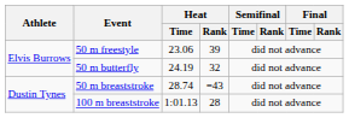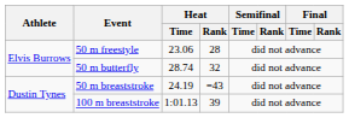50 m freestyle | Heat / Rank: 39 -> 28
50 m butterfly | Heat / Time: 24.19 -> 28.74
50 m breaststroke | Heat / Time: 28.74 -> 24.19
100 m breaststroke | Heat / Rank: 28 -> 39
